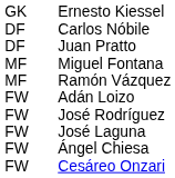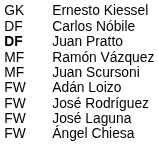Juan Pratto | column 1: normal -> bold
- row: MF | Miguel Fontana
+ row: MF | Juan Scursoni
- row: FW | Cesáreo Onzari
